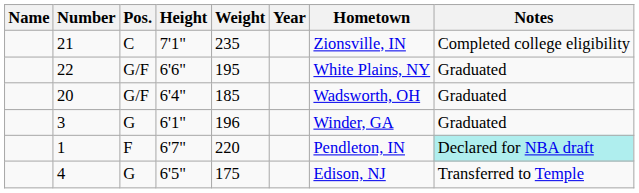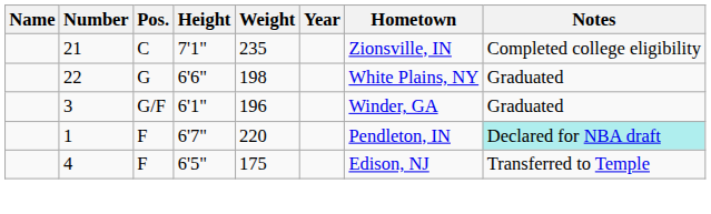22 | Pos.: G/F -> G
22 | Weight: 195 -> 198
- row: 20 | G/F | 6'4" | 185 | Wadsworth, OH | Graduated
3 | Pos.: G -> G/F
4 | Pos.: G -> F
